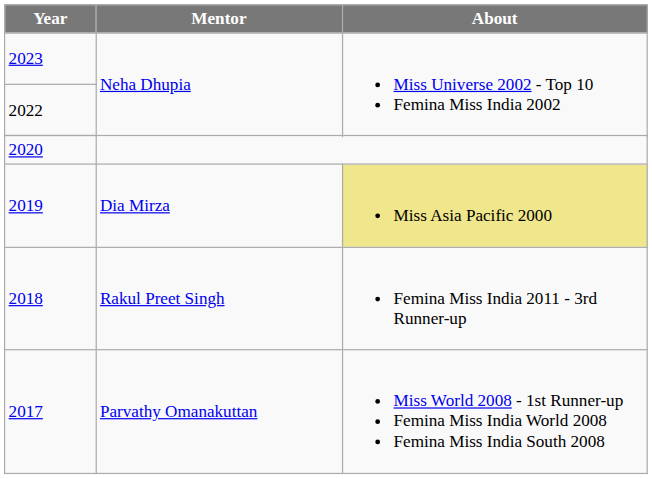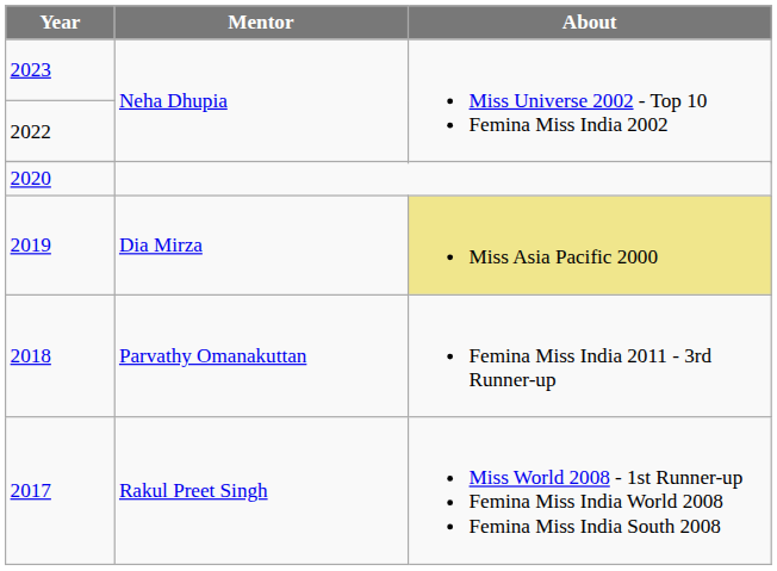2018 | Mentor: Rakul Preet Singh -> Parvathy Omanakuttan
2017 | Mentor: Parvathy Omanakuttan -> Rakul Preet Singh
